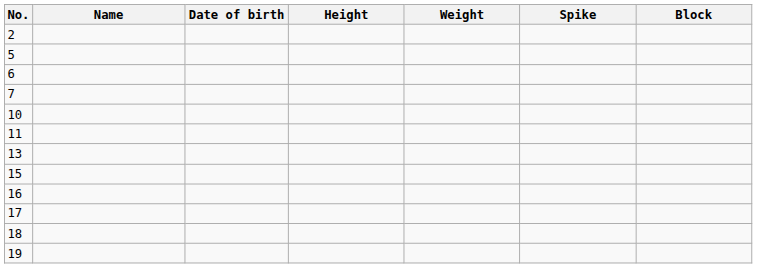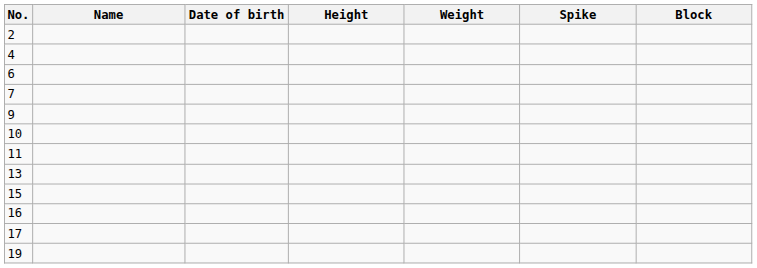+ row: 4
- row: 5
+ row: 9
- row: 18
